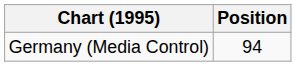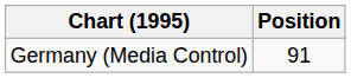Germany (Media Control) | Position: 94 -> 91
